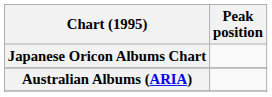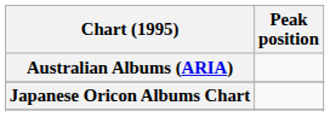rows swapped: Australian Albums (ARIA) <-> Japanese Oricon Albums Chart
